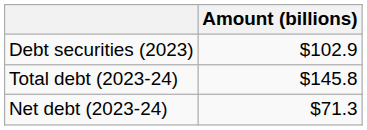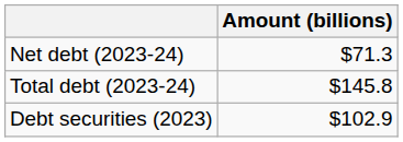rows swapped: Net debt (2023-24) <-> Debt securities (2023)
